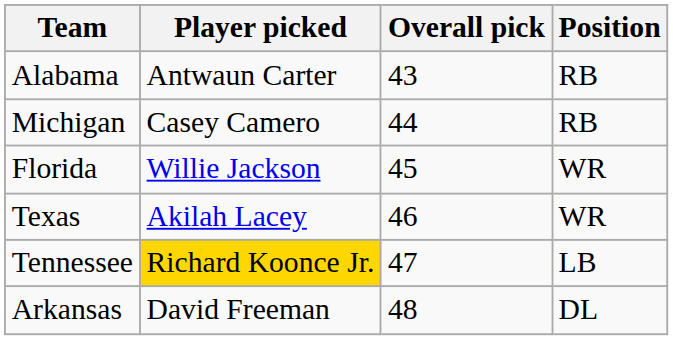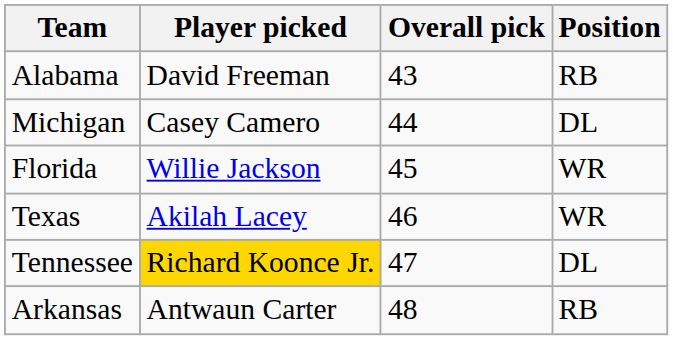Alabama | Player picked: Antwaun Carter -> David Freeman
Michigan | Position: RB -> DL
Tennessee | Position: LB -> DL
Arkansas | Player picked: David Freeman -> Antwaun Carter
Arkansas | Position: DL -> RB
